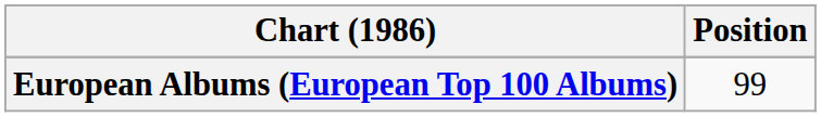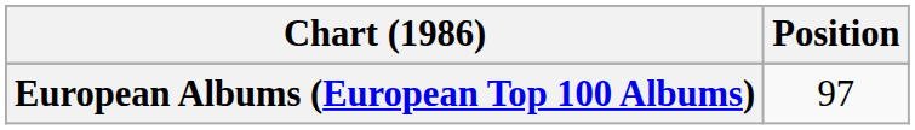European Albums (European Top 100 Albums) | Position: 99 -> 97
